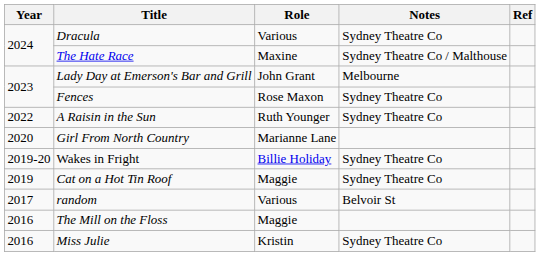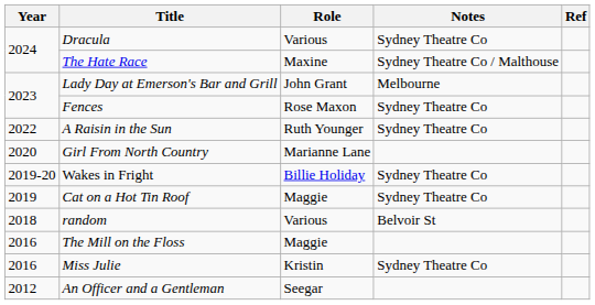random | Year: 2017 -> 2018
+ row: 2012 | An Officer and a Gentleman | Seegar
